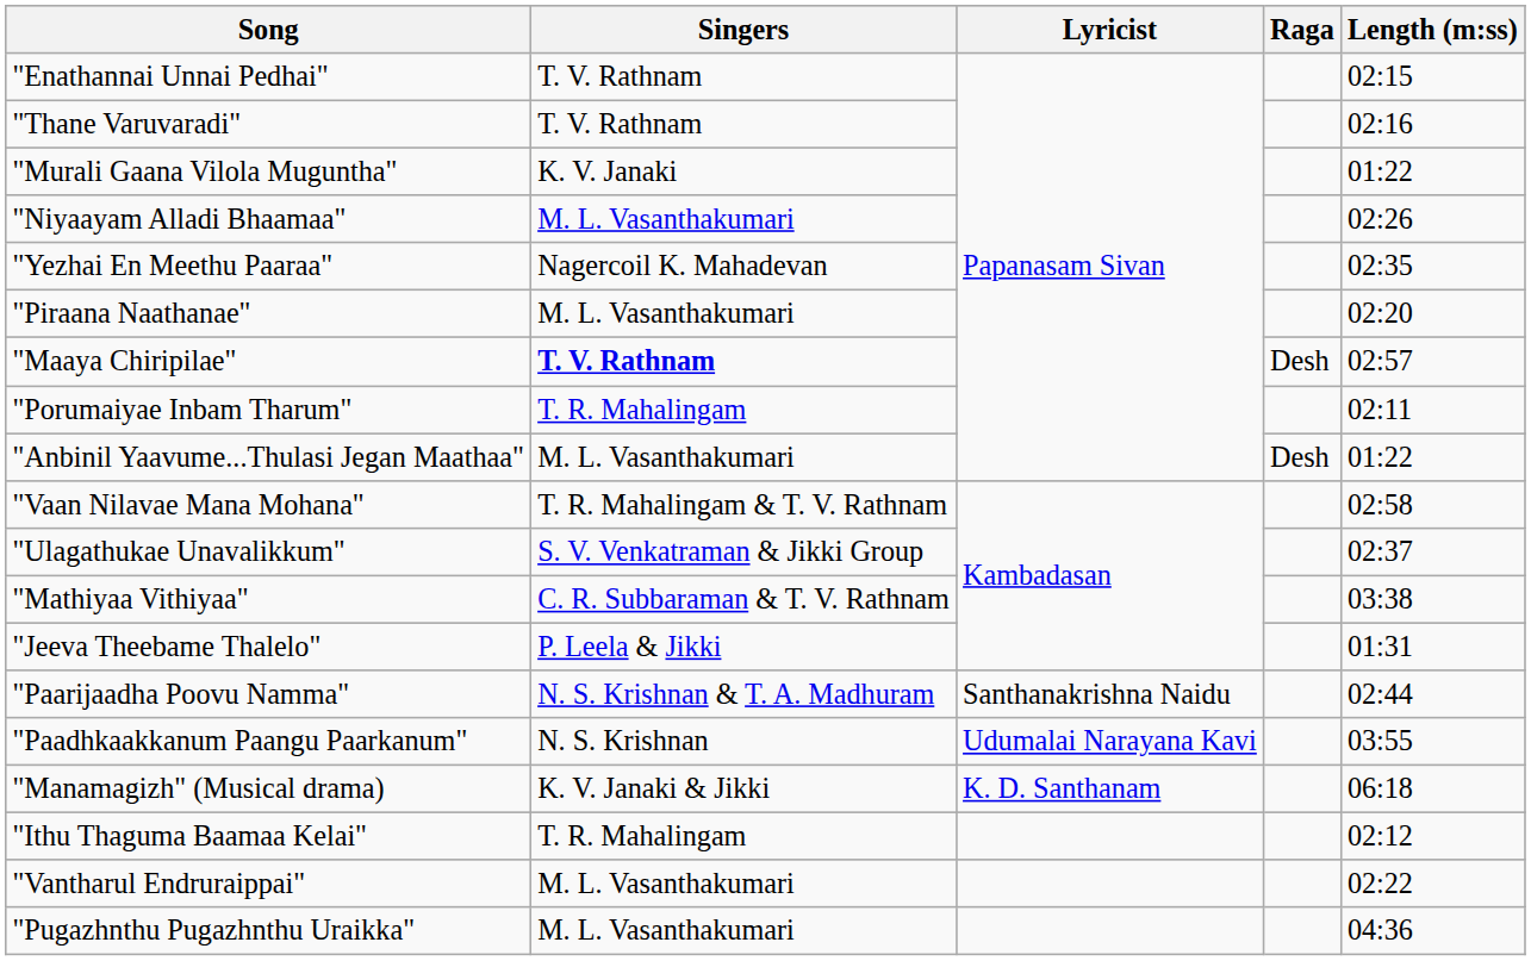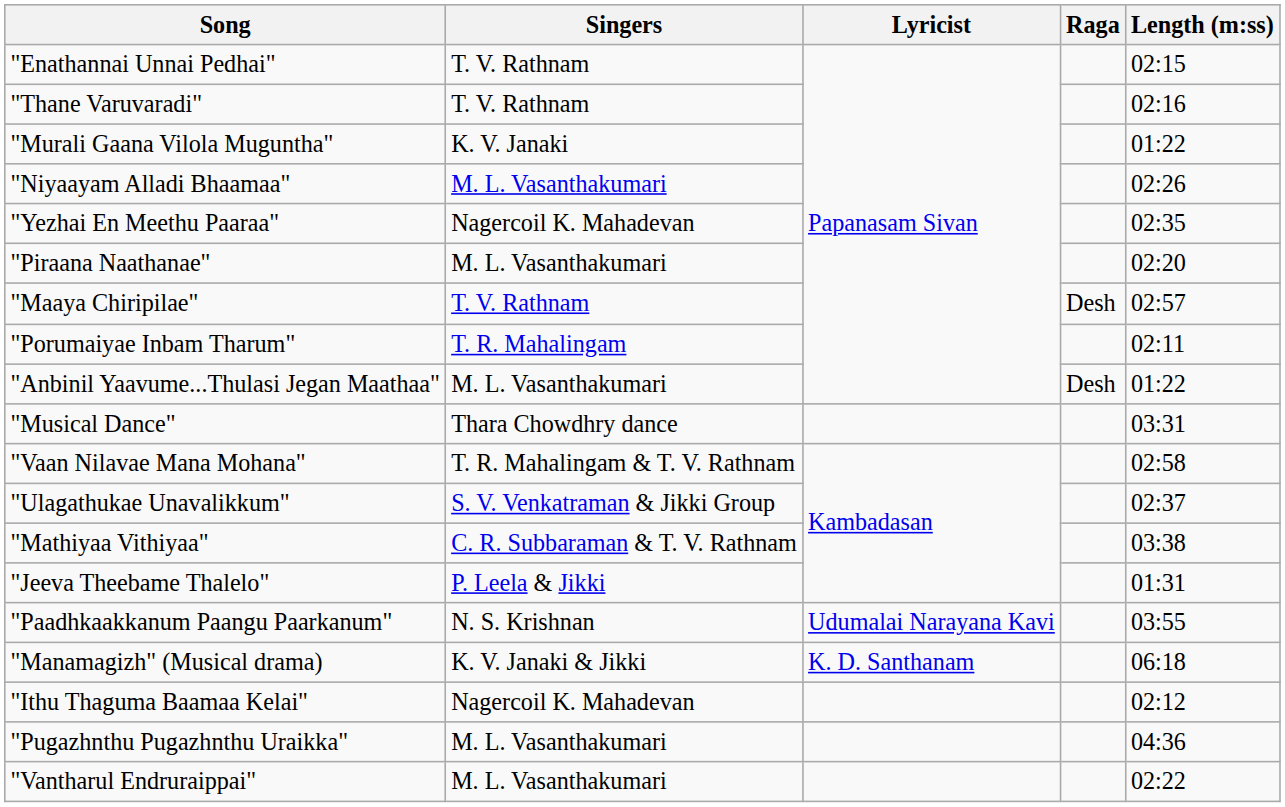"Maaya Chiripilae" | Singers: bold -> normal
+ row: "Musical Dance" | Thara Chowdhry dance | 03:31
- row: "Paarijaadha Poovu Namma" | N. S. Krishnan & T. A. Madhuram | Santhanakrishna Naidu | 02:44
"Ithu Thaguma Baamaa Kelai" | Singers: T. R. Mahalingam -> Nagercoil K. Mahadevan
rows swapped: "Pugazhnthu Pugazhnthu Uraikka" <-> "Vantharul Endruraippai"
